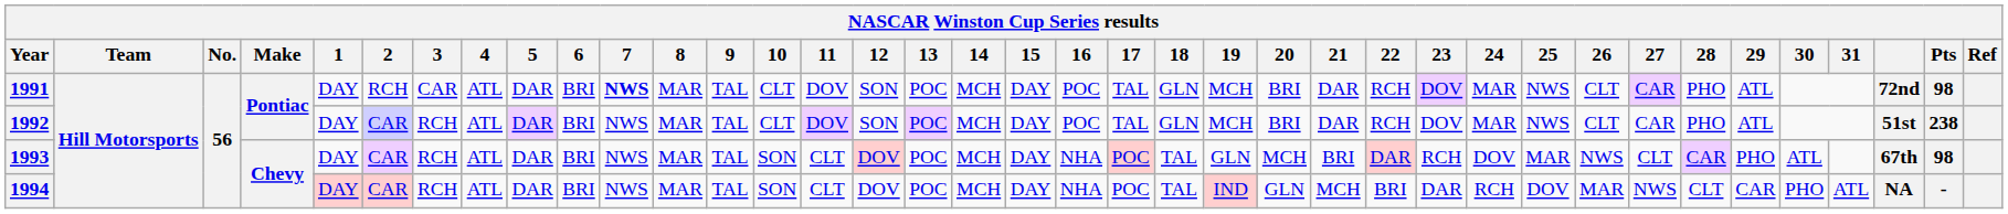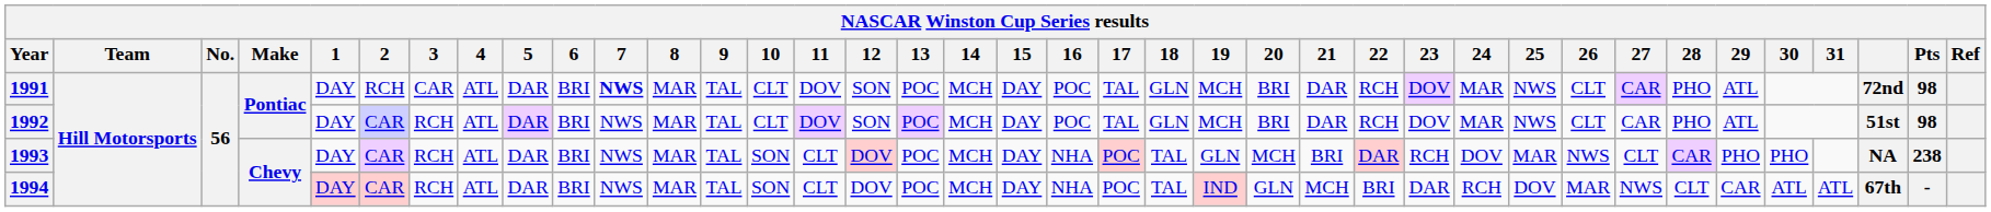1992 | Pts: 238 -> 98
1993 | 30: ATL -> PHO
1993 | column 36: 67th -> NA
1993 | Pts: 98 -> 238
1994 | 30: PHO -> ATL
1994 | column 36: NA -> 67th
